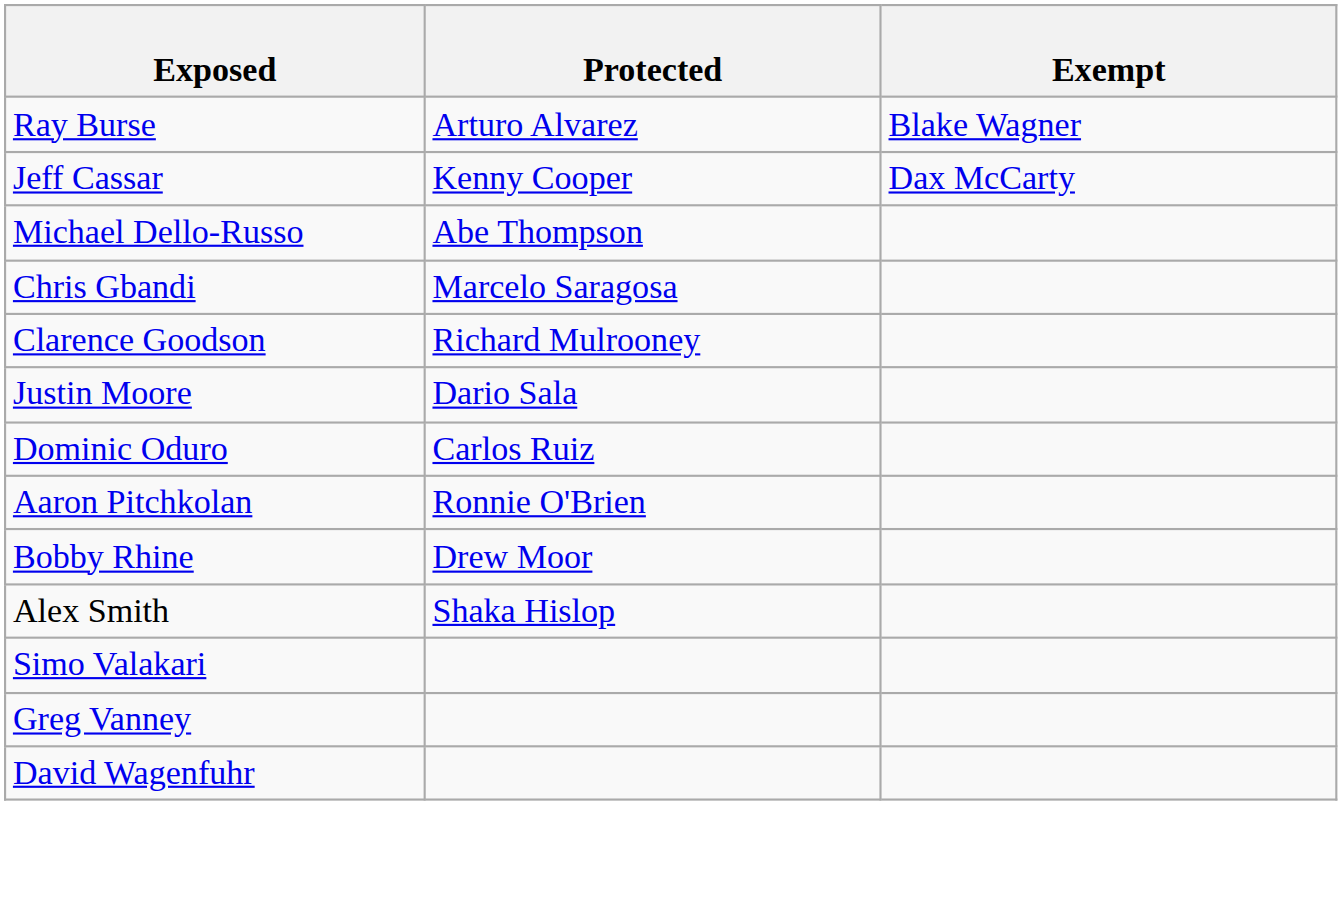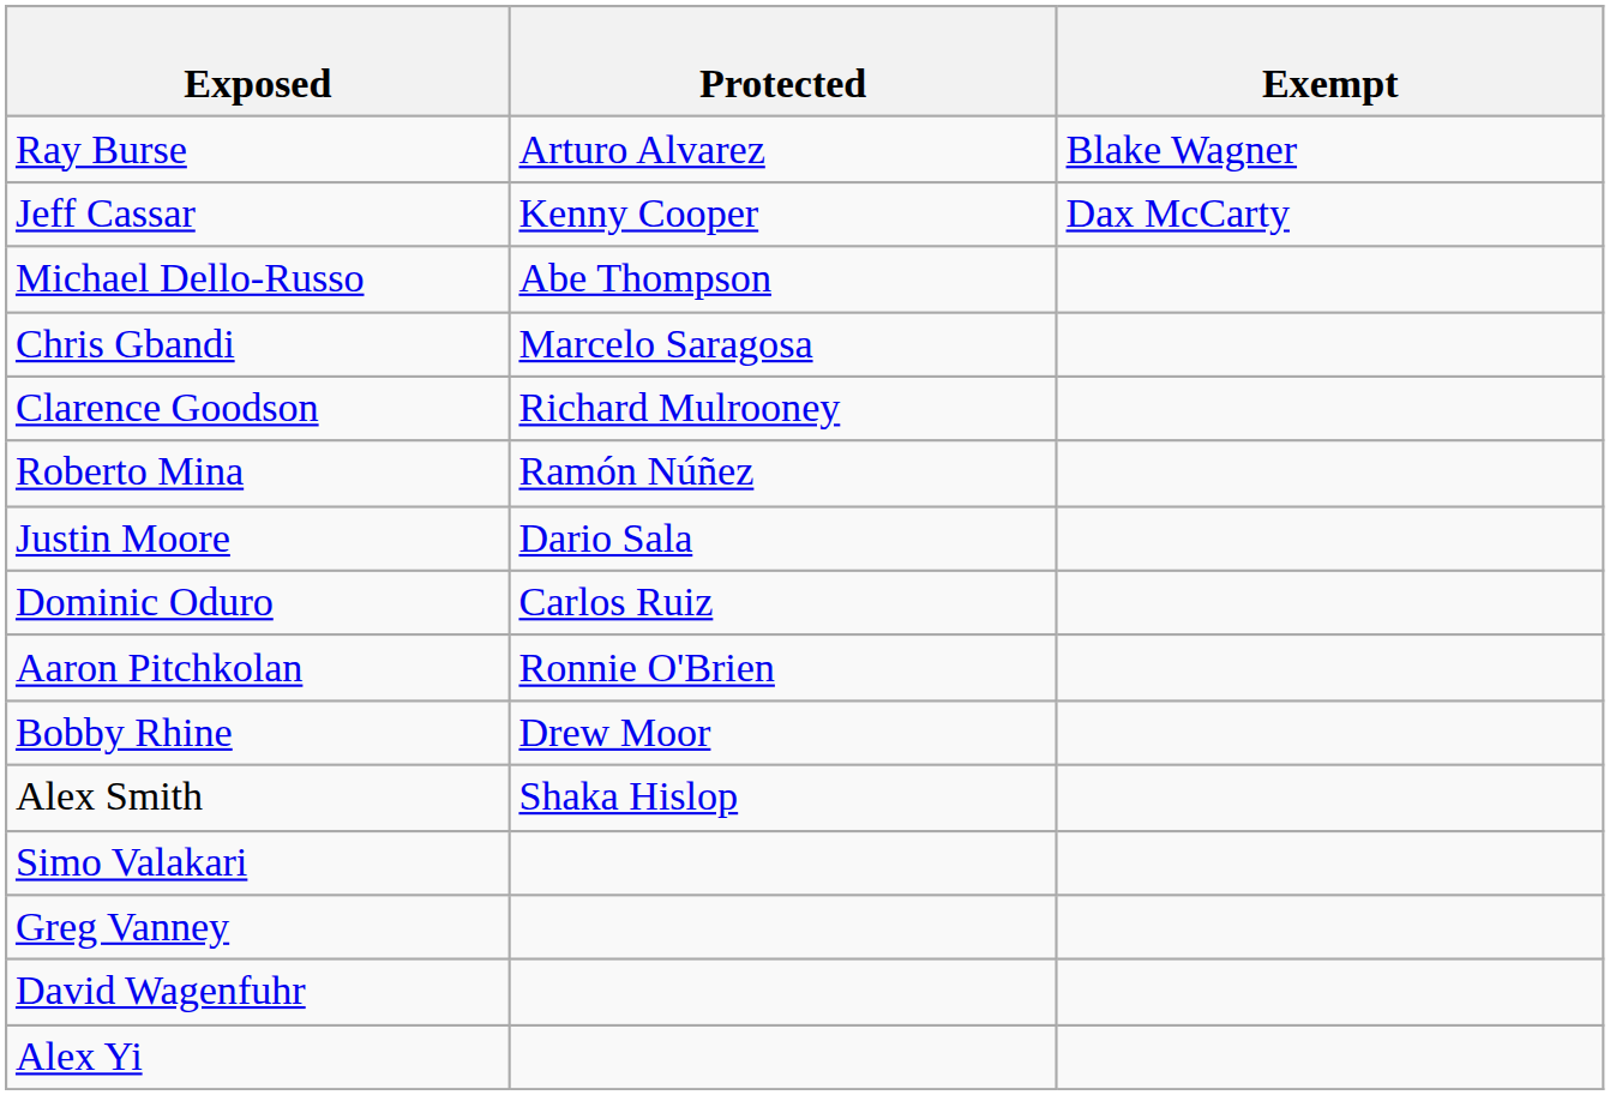+ row: Roberto Mina | Ramón Núñez
+ row: Alex Yi
